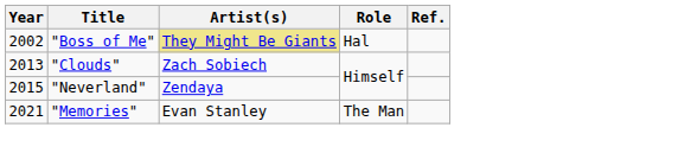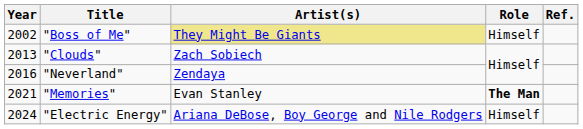"Boss of Me" | Role: Hal -> Himself
"Neverland" | Year: 2015 -> 2016
"Memories" | Role: normal -> bold
+ row: 2024 | "Electric Energy" | Ariana DeBose, Boy George and Nile Rodgers | Himself
